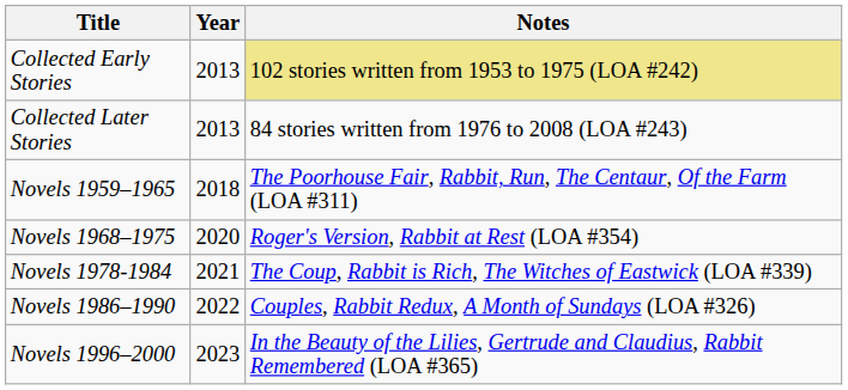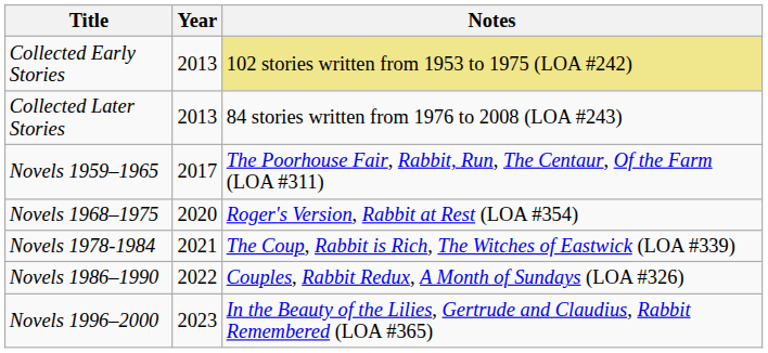Novels 1959‒1965 | Year: 2018 -> 2017
